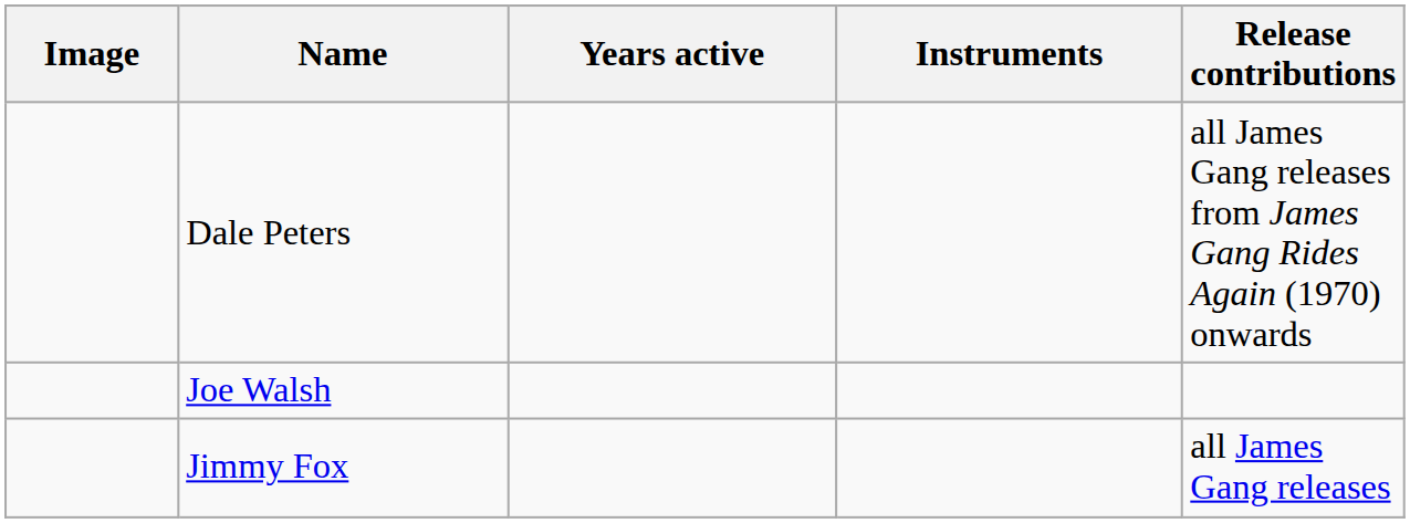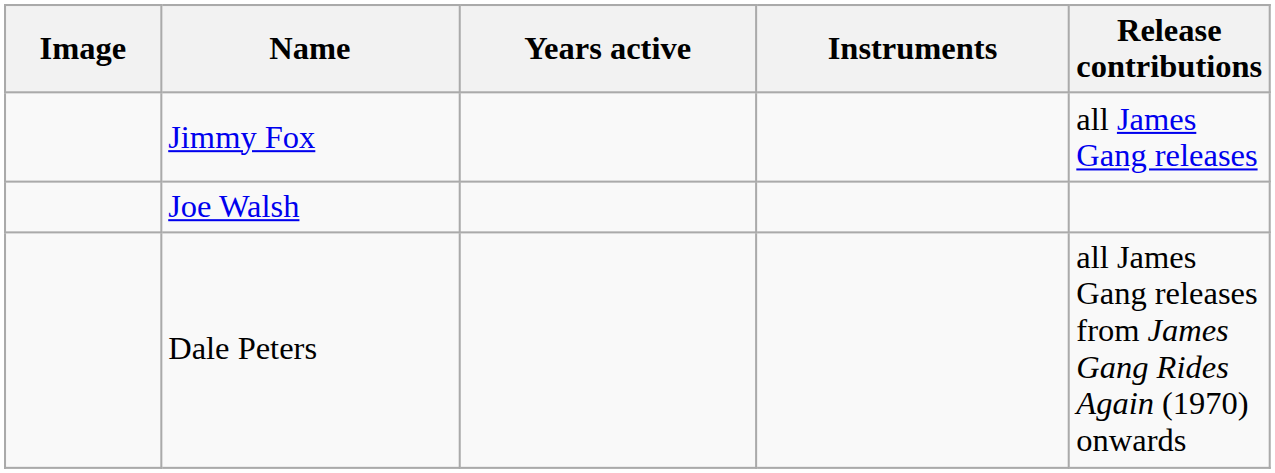rows swapped: Jimmy Fox <-> Dale Peters
